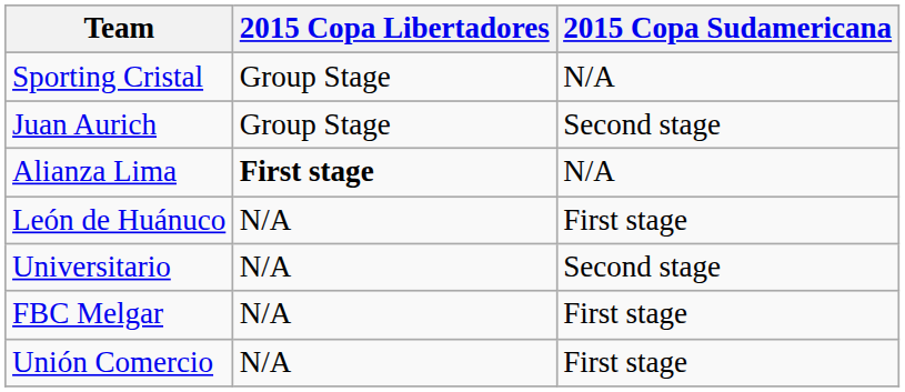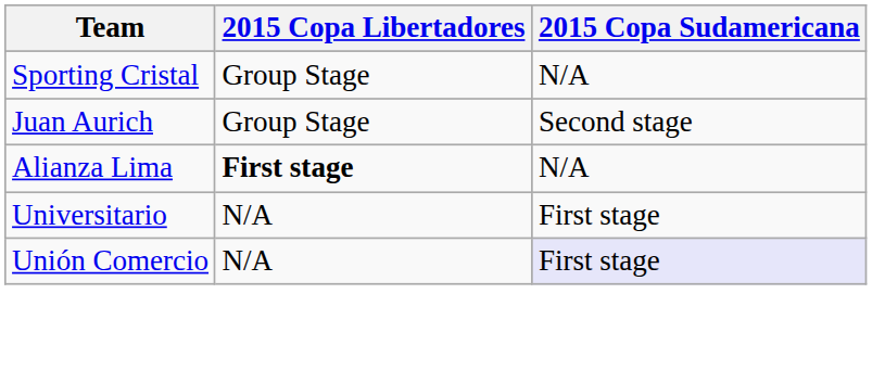- row: León de Huánuco | N/A | First stage
Universitario | 2015 Copa Sudamericana: Second stage -> First stage
- row: FBC Melgar | N/A | First stage
Unión Comercio | 2015 Copa Sudamericana: no background -> lavender background
